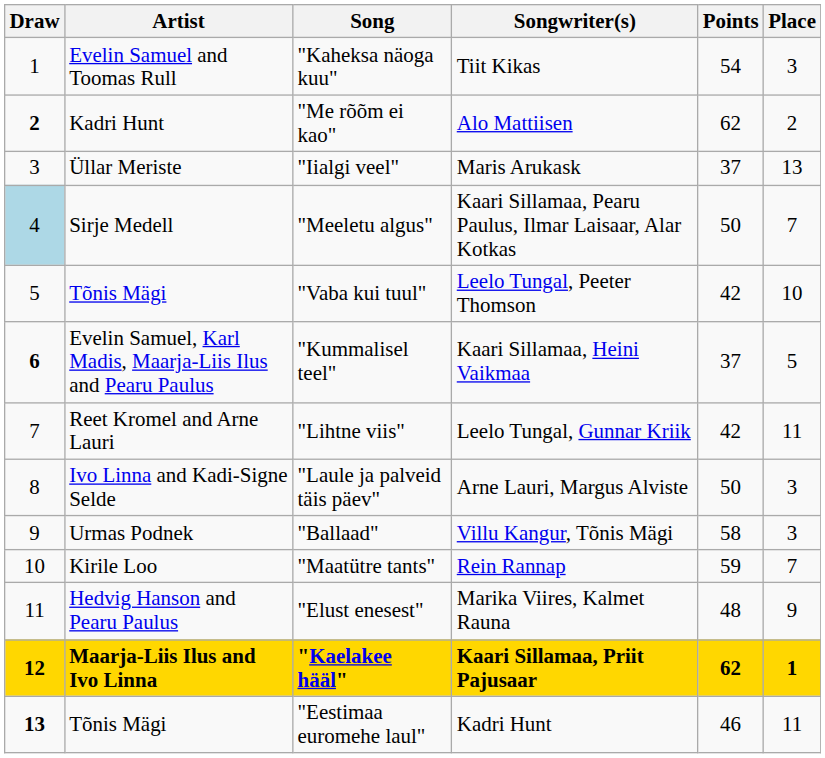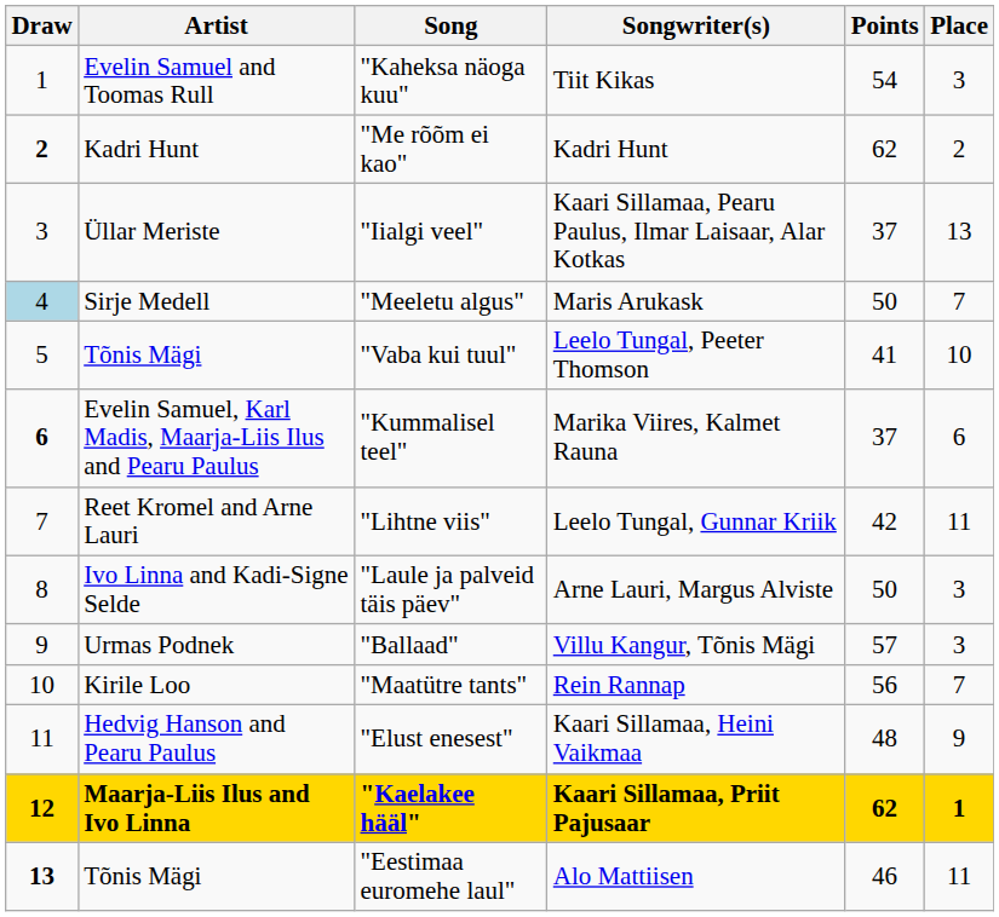"Me rõõm ei kao" | Songwriter(s): Alo Mattiisen -> Kadri Hunt
"Iialgi veel" | Songwriter(s): Maris Arukask -> Kaari Sillamaa, Pearu Paulus, Ilmar Laisaar, Alar Kotkas
"Meeletu algus" | Songwriter(s): Kaari Sillamaa, Pearu Paulus, Ilmar Laisaar, Alar Kotkas -> Maris Arukask
"Vaba kui tuul" | Points: 42 -> 41
"Kummalisel teel" | Songwriter(s): Kaari Sillamaa, Heini Vaikmaa -> Marika Viires, Kalmet Rauna
"Kummalisel teel" | Place: 5 -> 6
"Ballaad" | Points: 58 -> 57
"Maatütre tants" | Points: 59 -> 56
"Elust enesest" | Songwriter(s): Marika Viires, Kalmet Rauna -> Kaari Sillamaa, Heini Vaikmaa
"Eestimaa euromehe laul" | Songwriter(s): Kadri Hunt -> Alo Mattiisen
